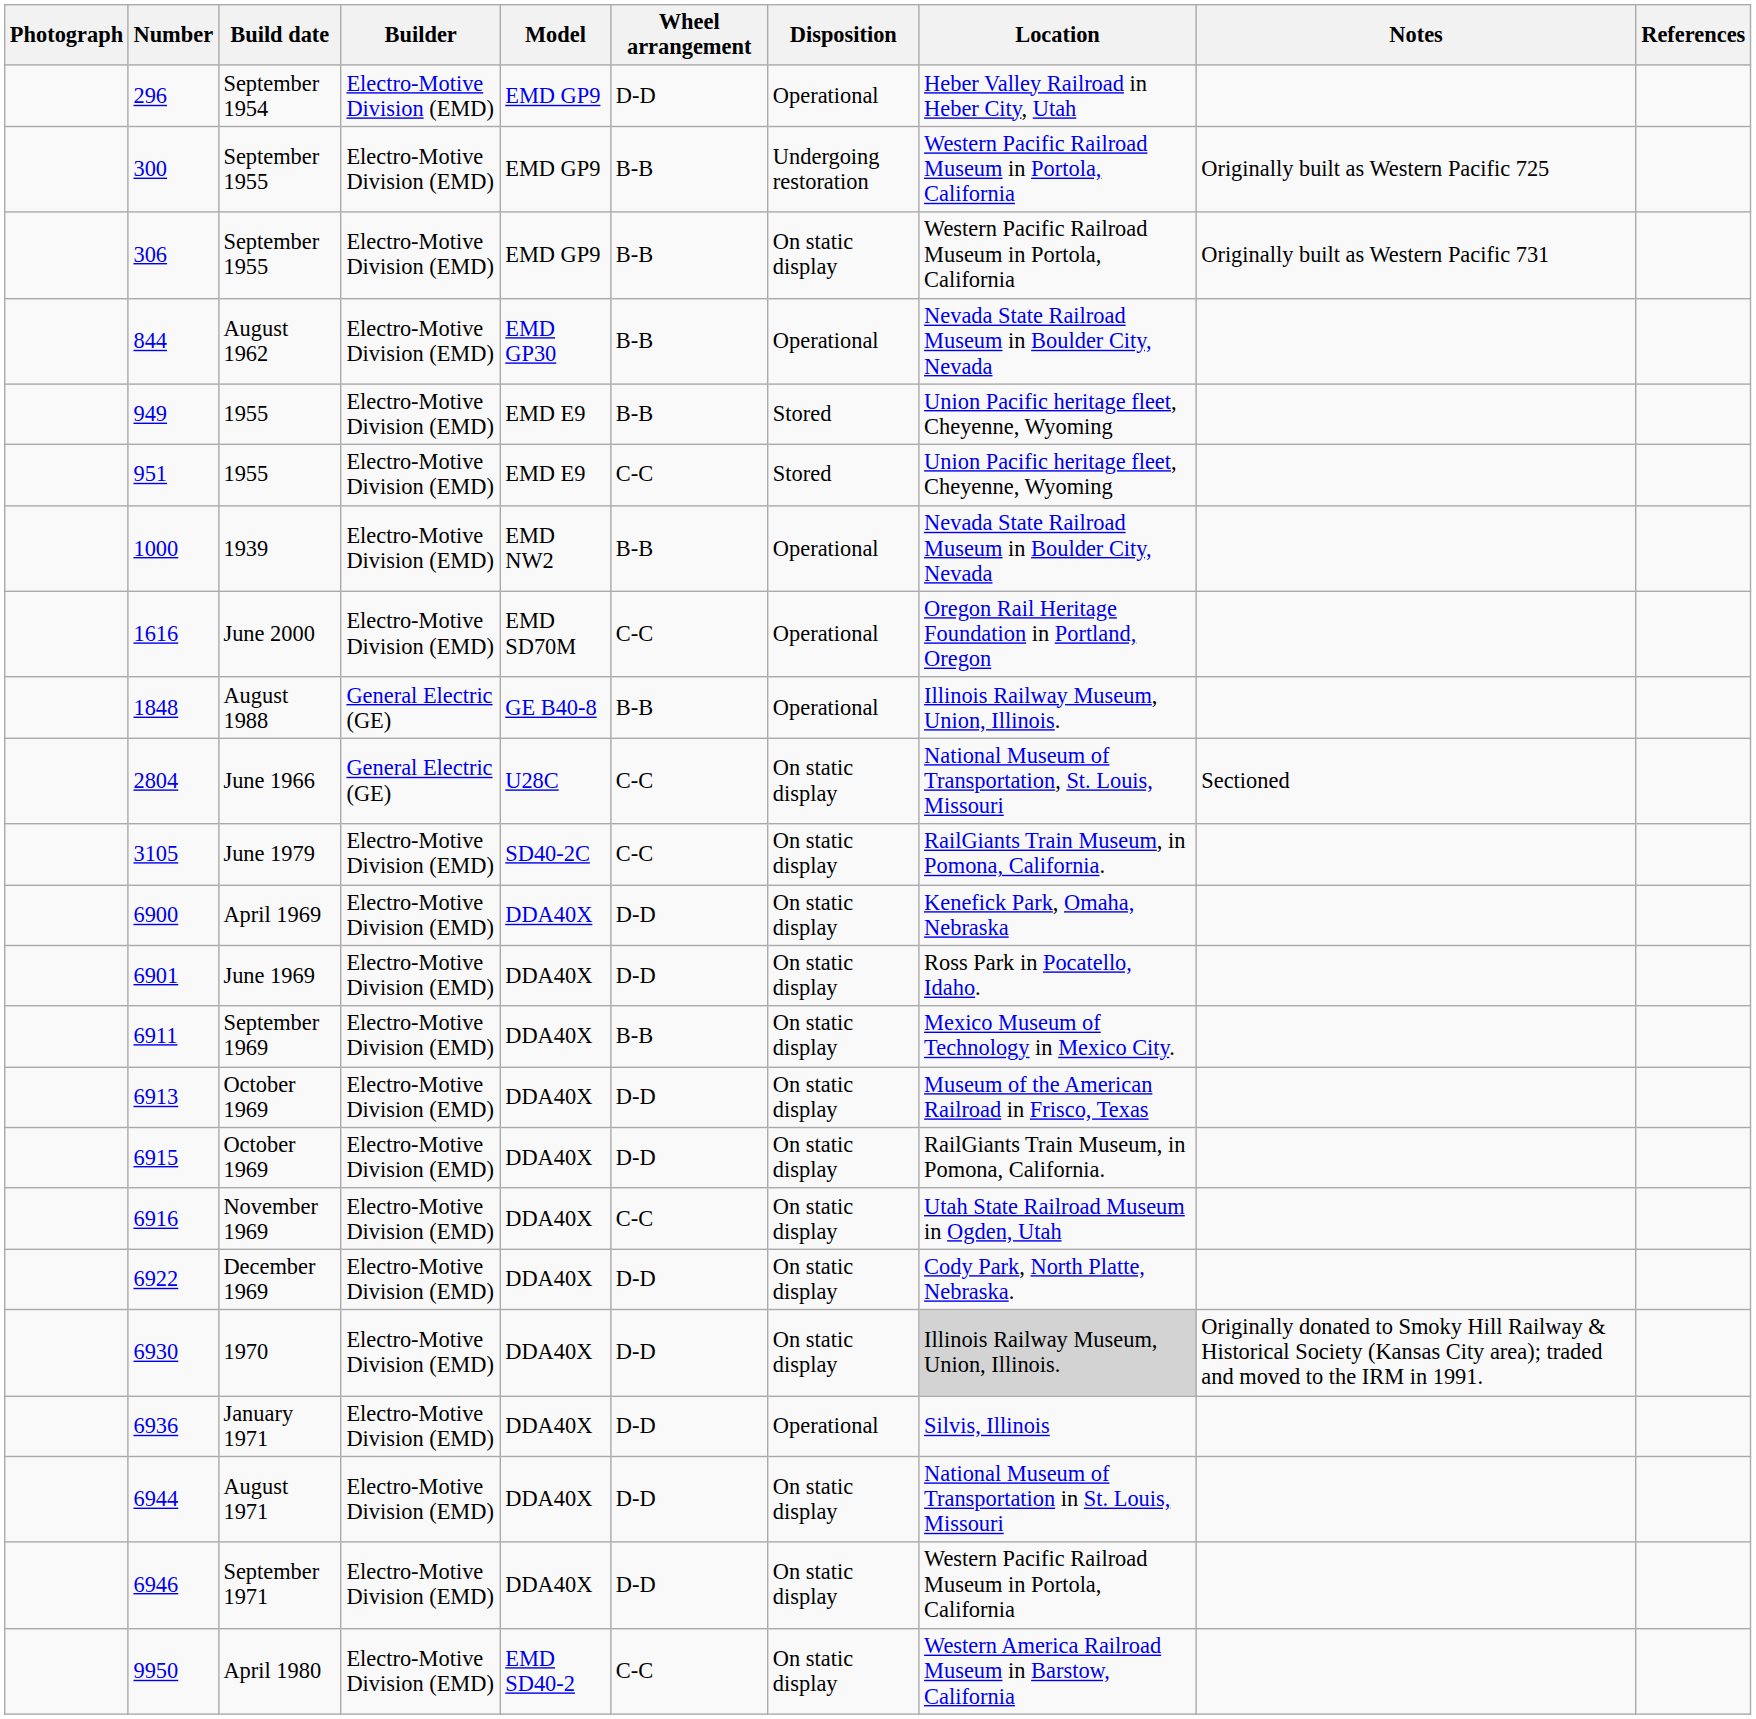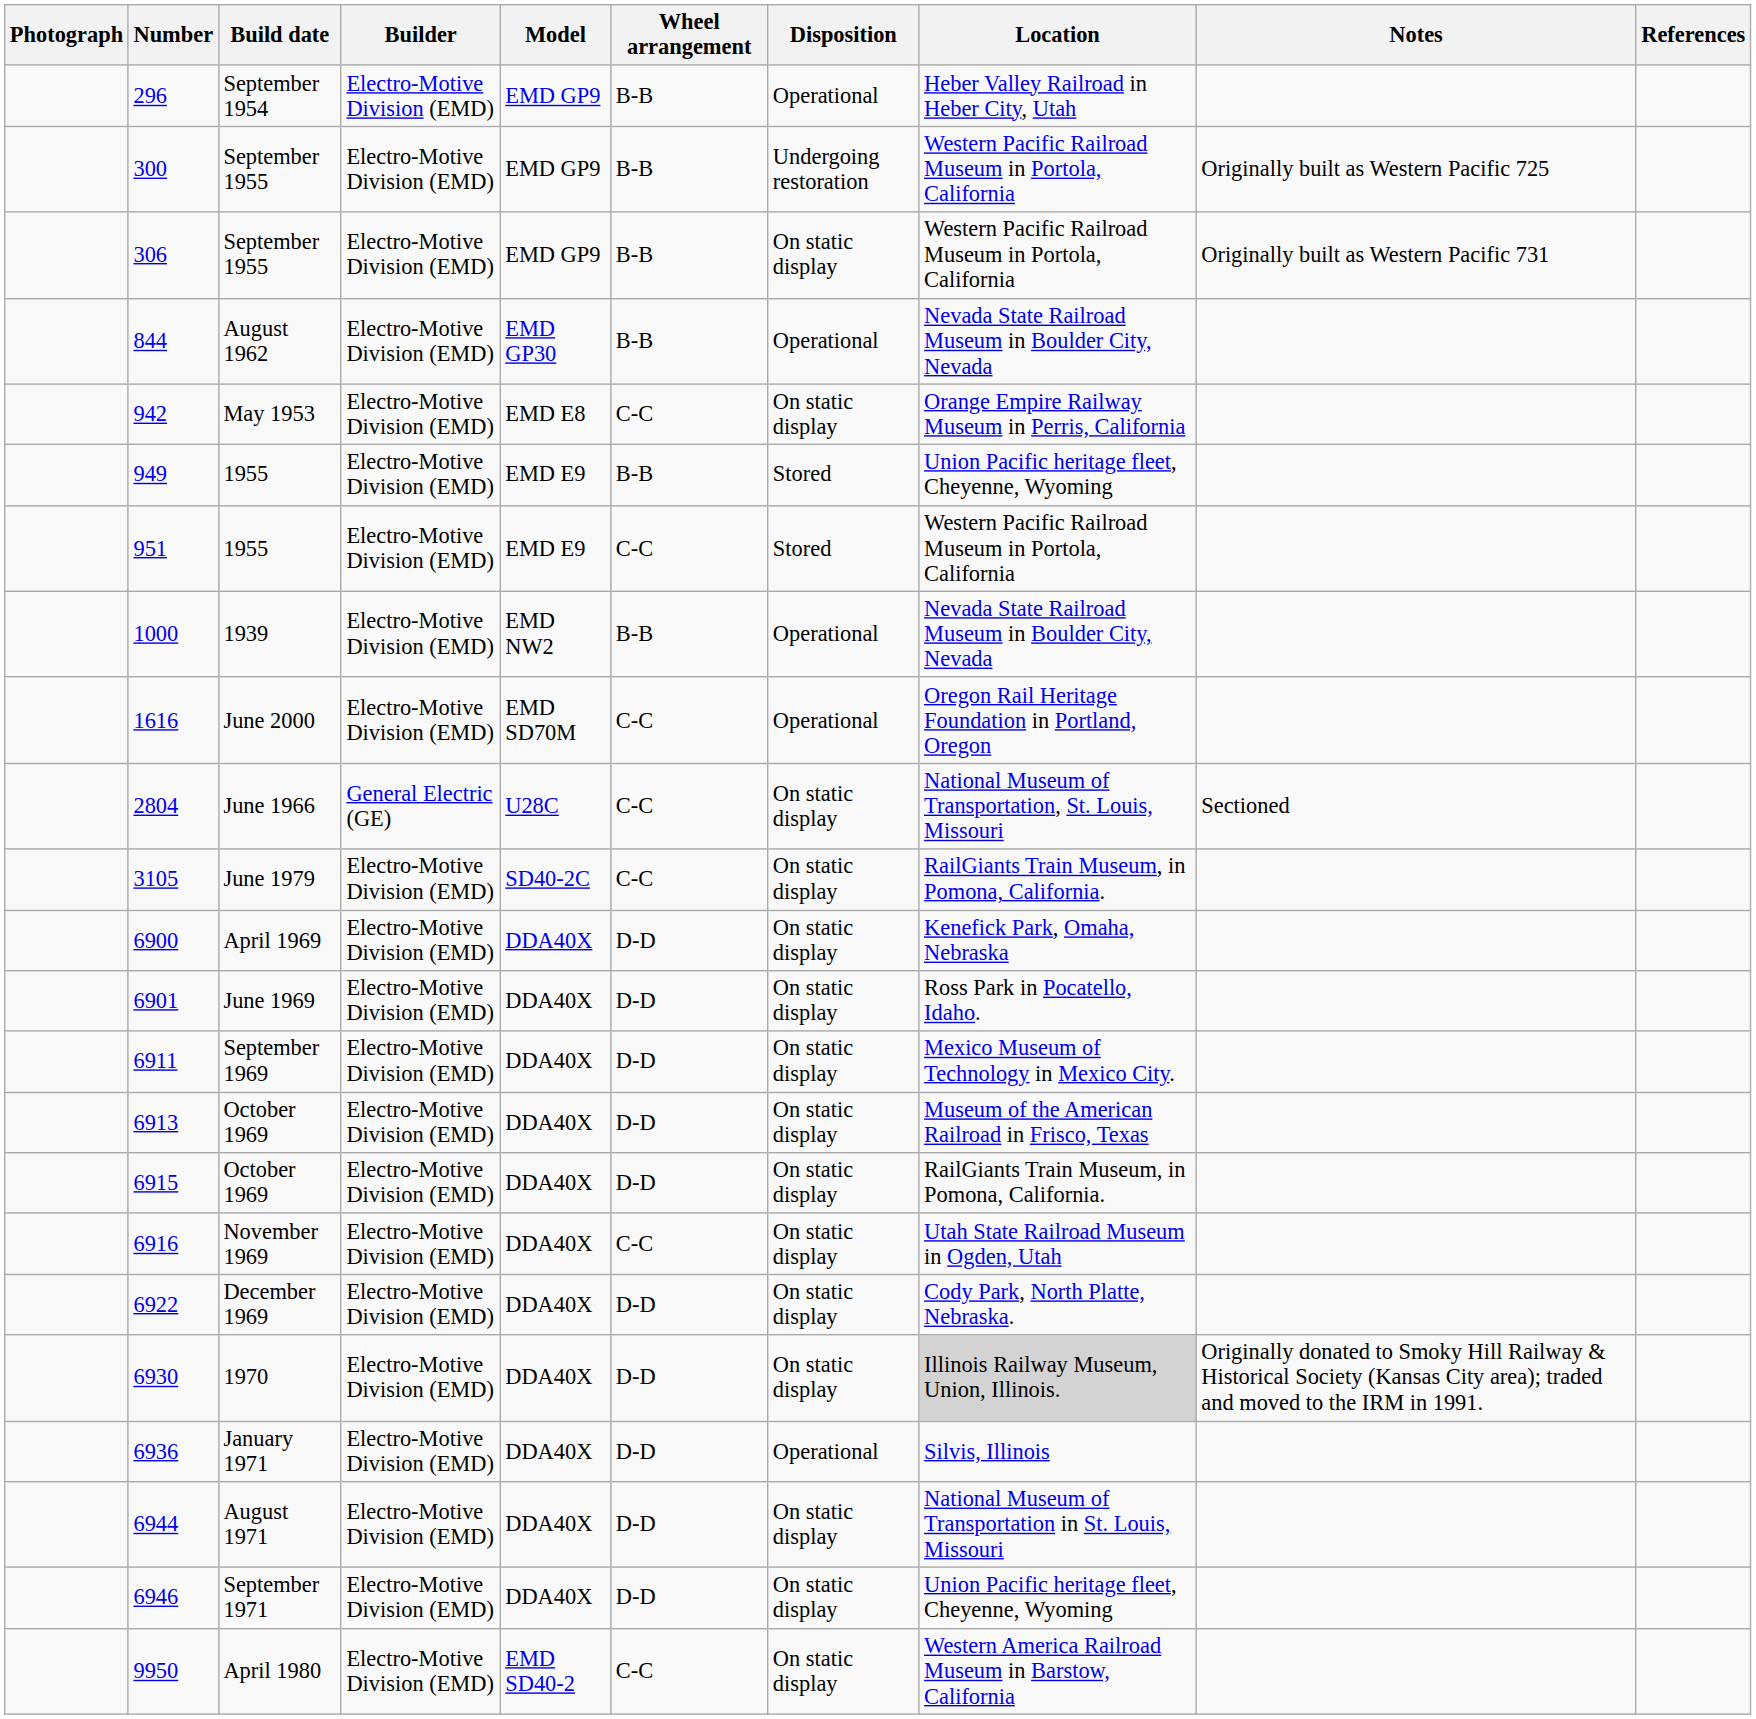296 | Wheel arrangement: D-D -> B-B
+ row: 942 | May 1953 | Electro-Motive Division (EMD) | EMD E8 | C-C | On static display | Orange Empire Railway Museum in Perris, California
951 | Location: Union Pacific heritage fleet, Cheyenne, Wyoming -> Western Pacific Railroad Museum in Portola, California
- row: 1848 | August 1988 | General Electric (GE) | GE B40-8 | B-B | Operational | Illinois Railway Museum, Union, Illinois.
6911 | Wheel arrangement: B-B -> D-D
6946 | Location: Western Pacific Railroad Museum in Portola, California -> Union Pacific heritage fleet, Cheyenne, Wyoming
